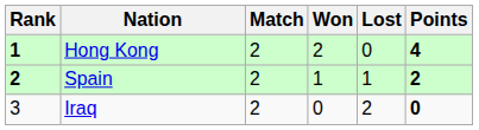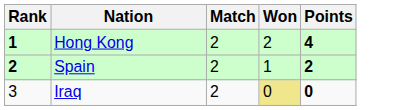- column: Lost | 0 | 1 | 2
Iraq | Won: no background -> khaki background
